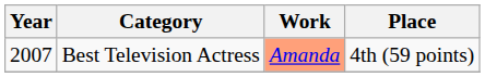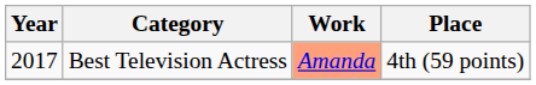Best Television Actress | Year: 2007 -> 2017
